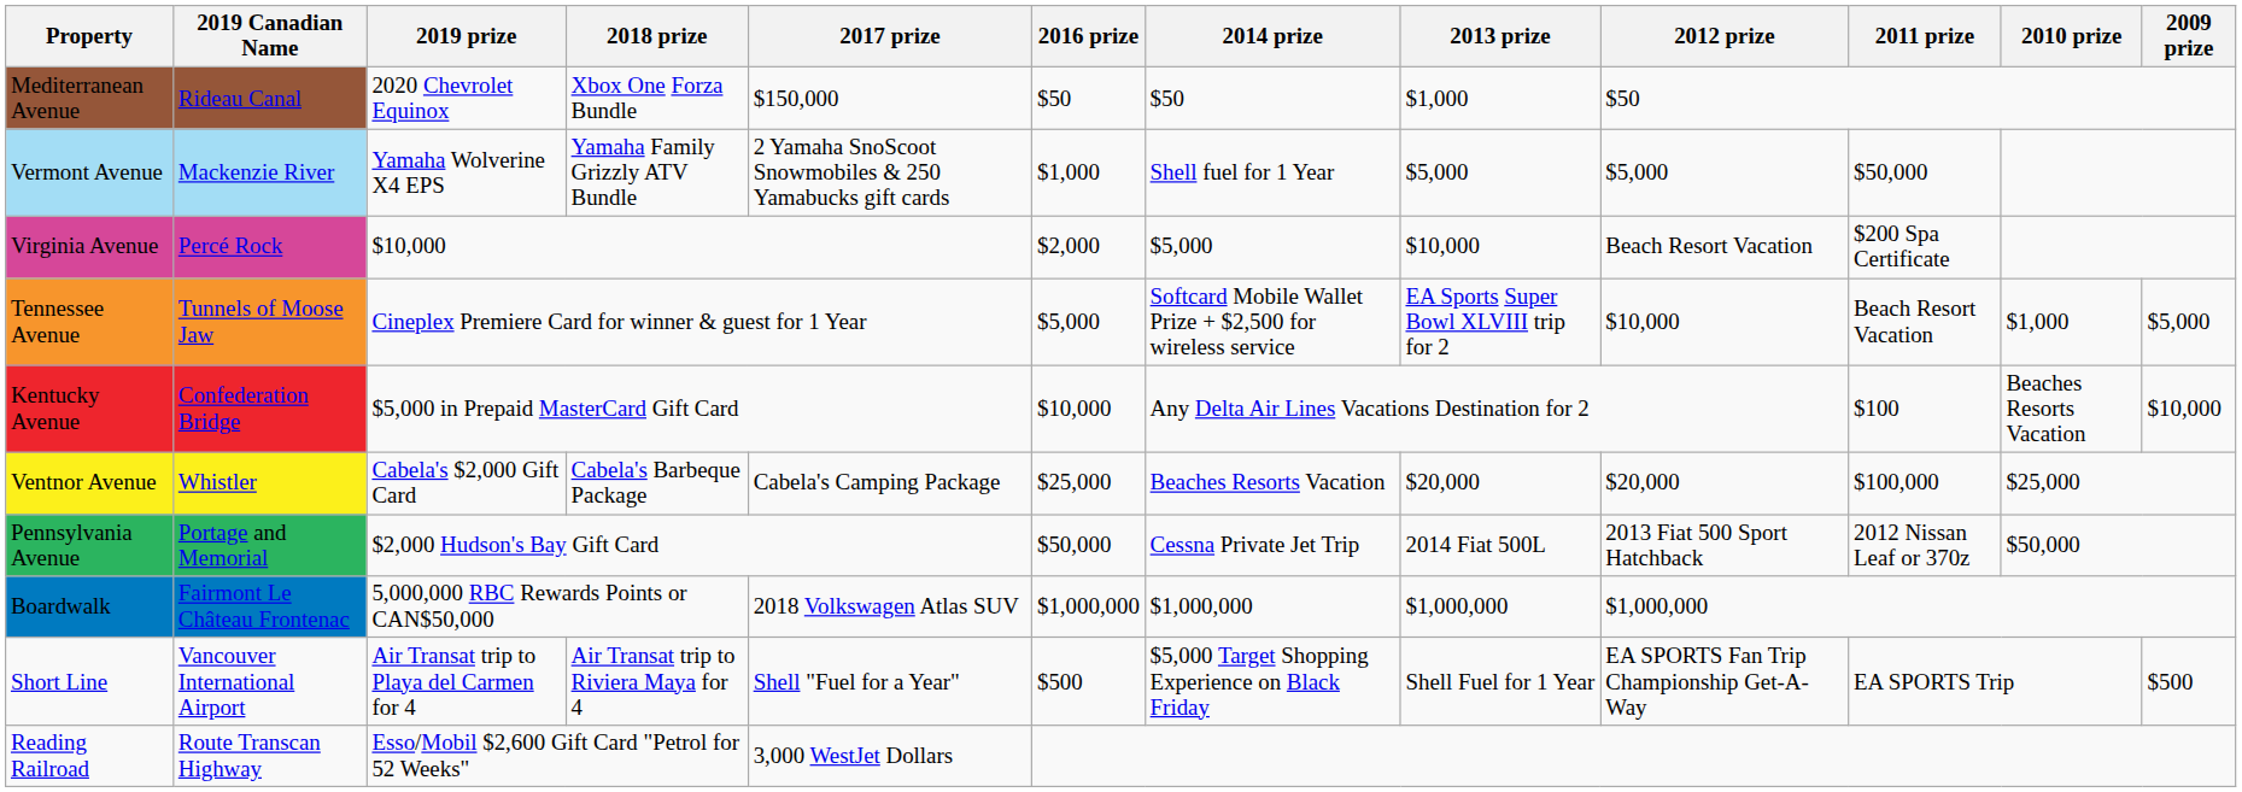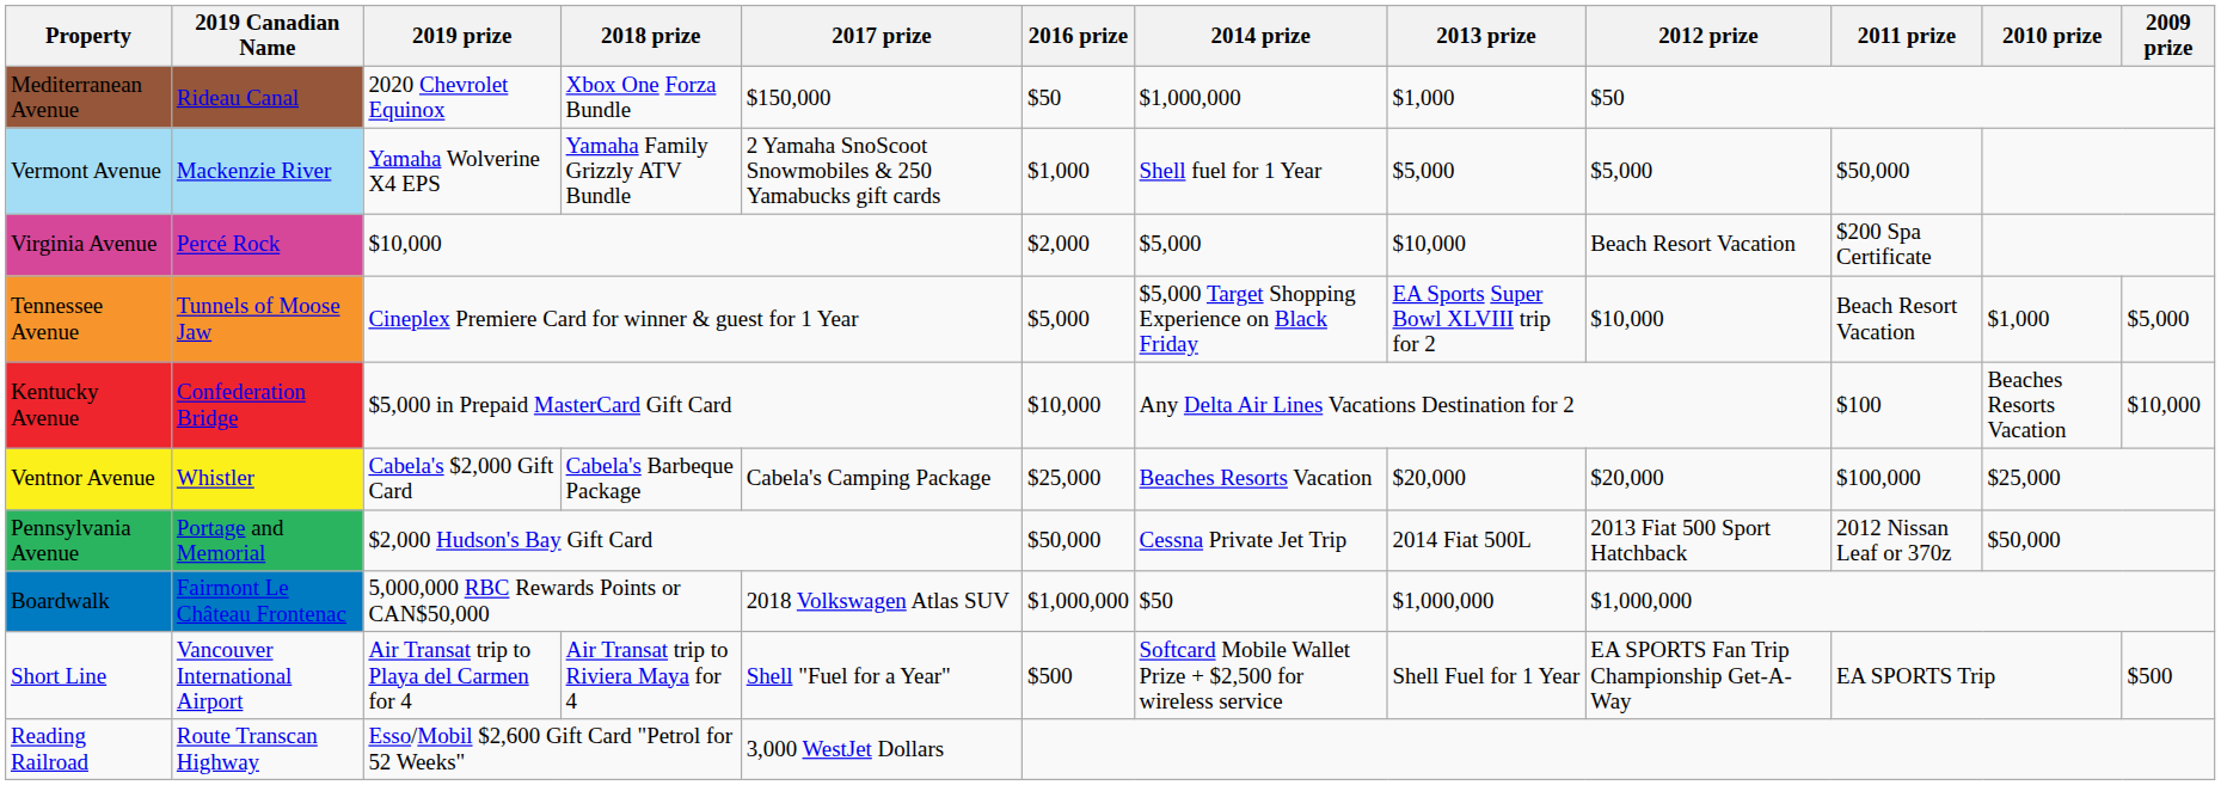Mediterranean Avenue | 2014 prize: $50 -> $1,000,000
Tennessee Avenue | 2014 prize: Softcard Mobile Wallet Prize + $2,500 for wireless service -> $5,000 Target Shopping Experience on Black Friday
Boardwalk | 2014 prize: $1,000,000 -> $50
Short Line | 2014 prize: $5,000 Target Shopping Experience on Black Friday -> Softcard Mobile Wallet Prize + $2,500 for wireless service
